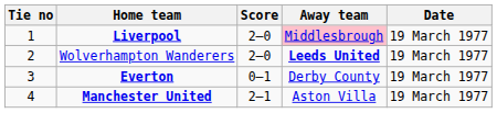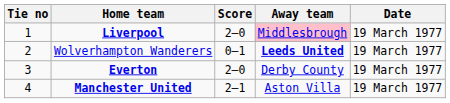Wolverhampton Wanderers | Score: 2–0 -> 0–1
Everton | Score: 0–1 -> 2–0
